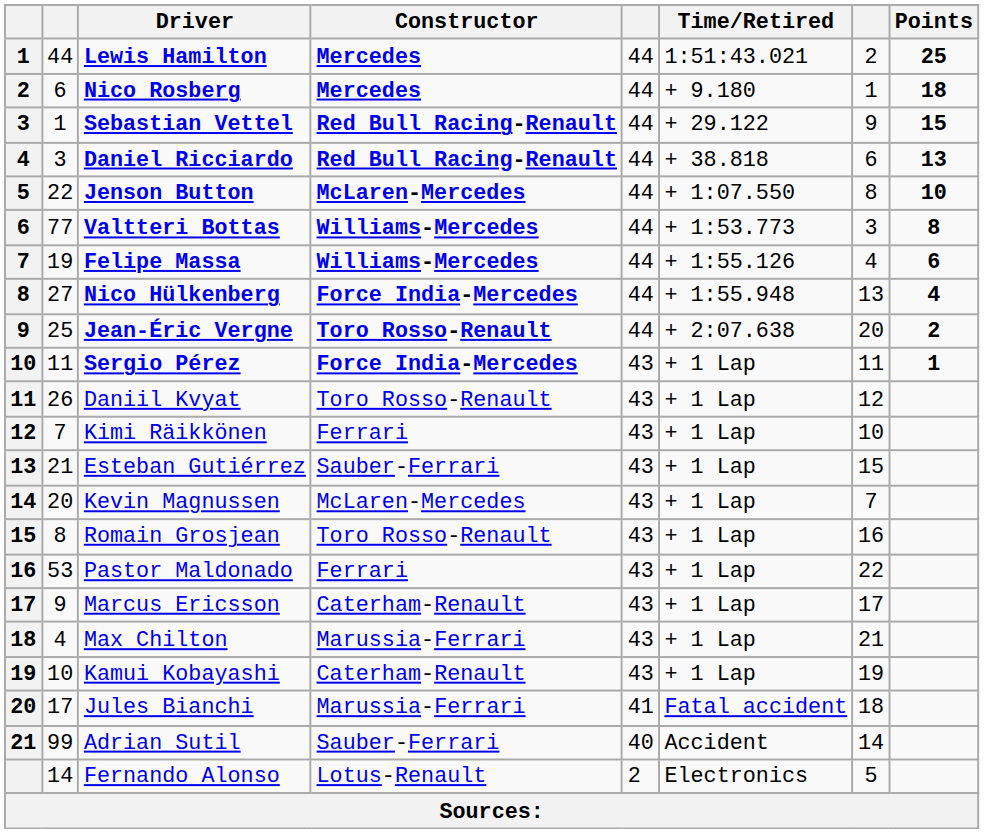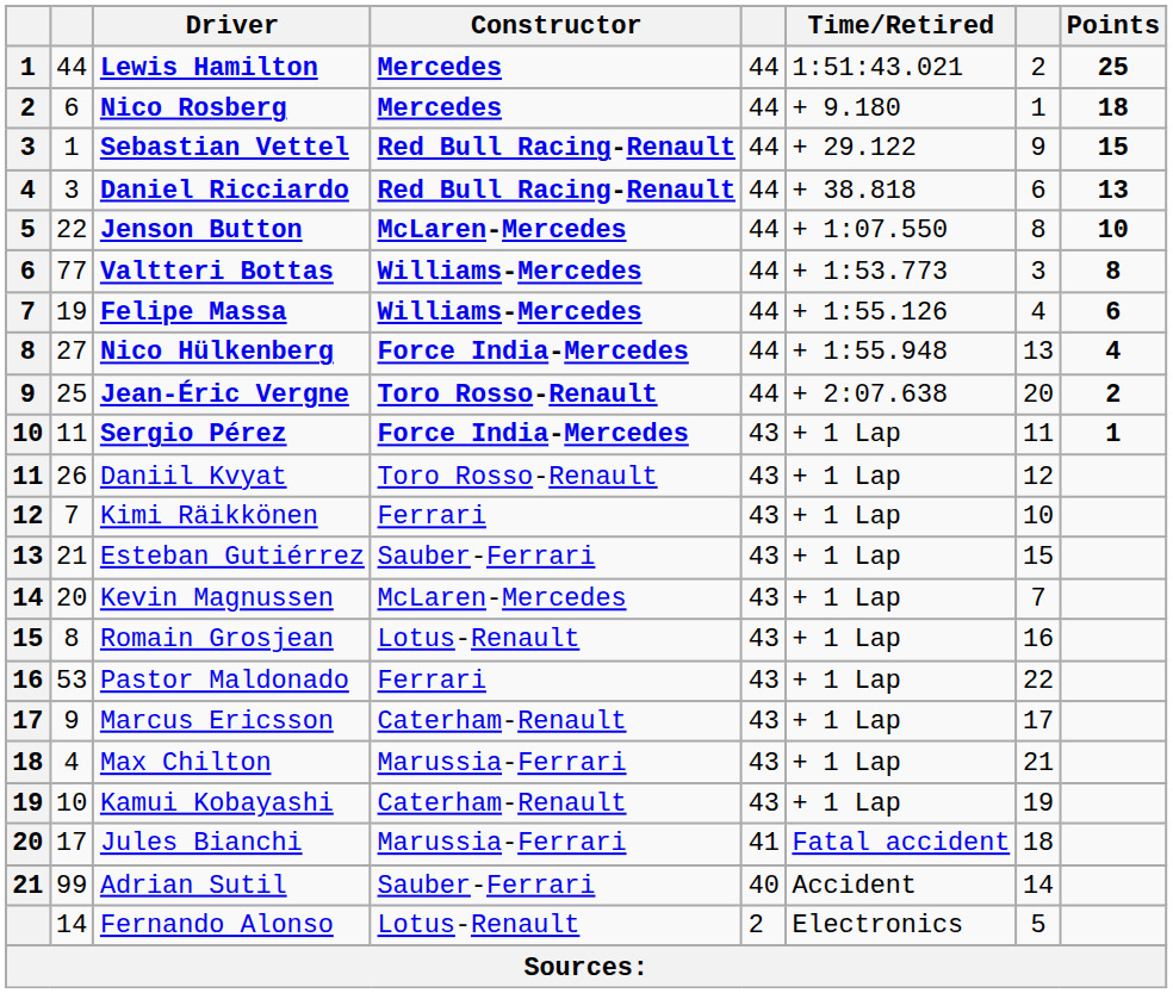Romain Grosjean | Constructor: Toro Rosso-Renault -> Lotus-Renault
